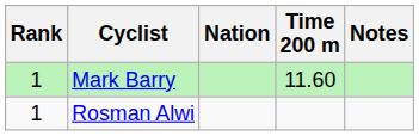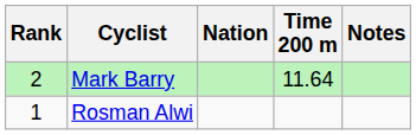Mark Barry | Rank: 1 -> 2
Mark Barry | Time 200 m: 11.60 -> 11.64
